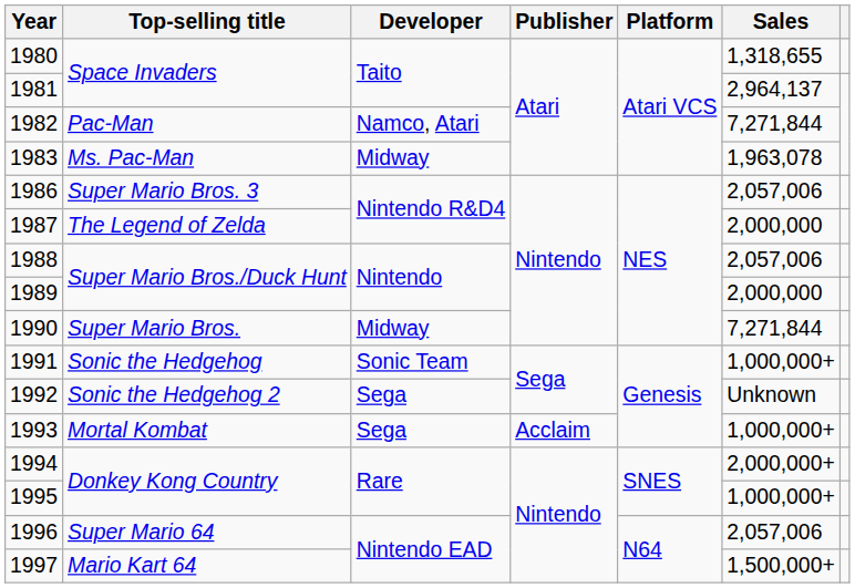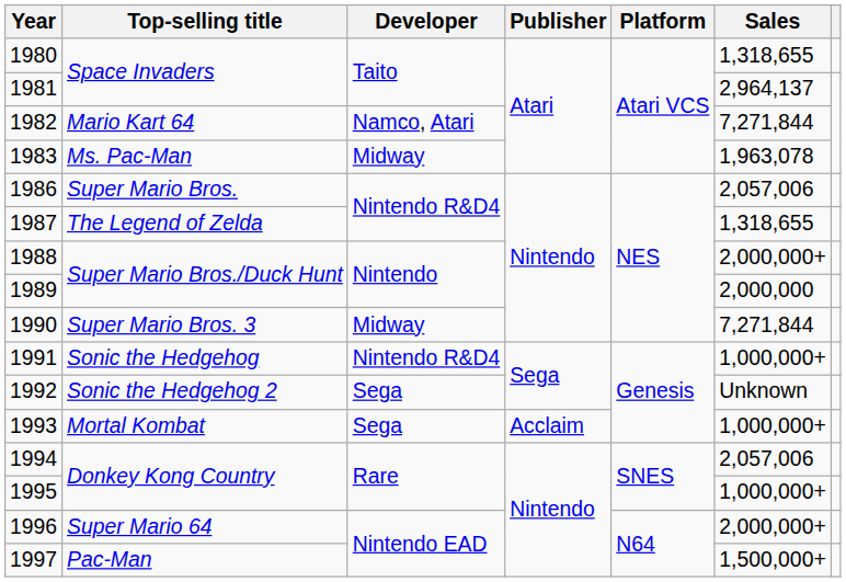1982 | Top-selling title: Pac-Man -> Mario Kart 64
1986 | Top-selling title: Super Mario Bros. 3 -> Super Mario Bros.
1987 | Sales: 2,000,000 -> 1,318,655
1988 | Sales: 2,057,006 -> 2,000,000+
1990 | Top-selling title: Super Mario Bros. -> Super Mario Bros. 3
1991 | Developer: Sonic Team -> Nintendo R&D4
1994 | Sales: 2,000,000+ -> 2,057,006
1996 | Sales: 2,057,006 -> 2,000,000+
1997 | Top-selling title: Mario Kart 64 -> Pac-Man
